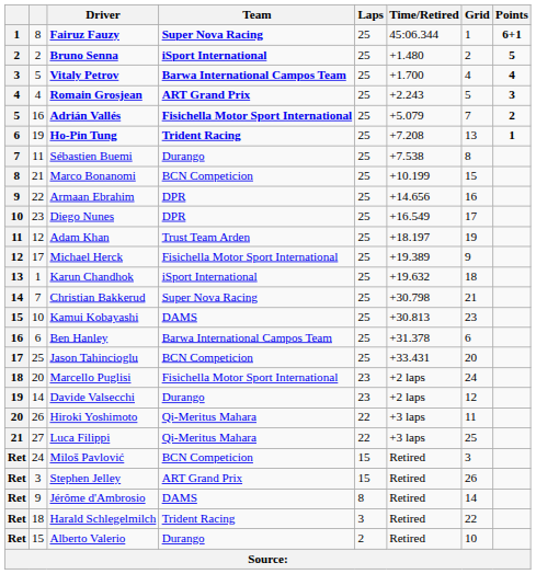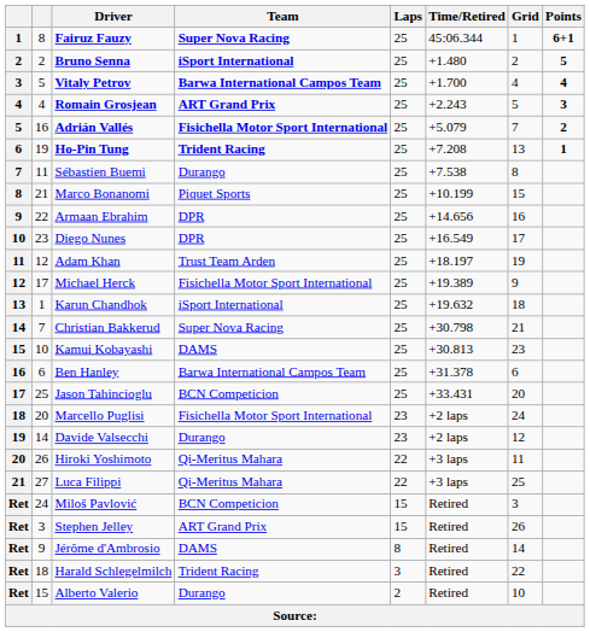Marco Bonanomi | Team: BCN Competicion -> Piquet Sports
